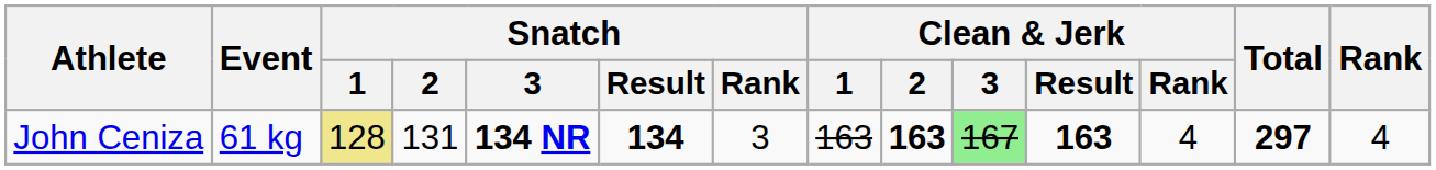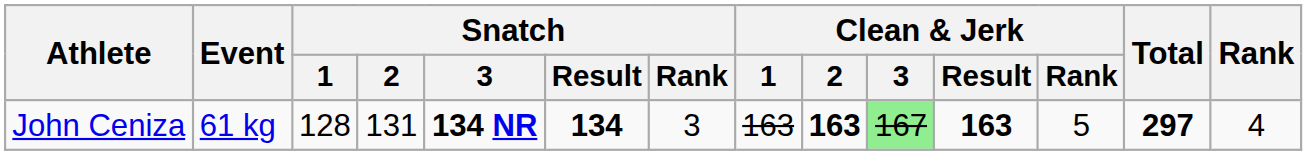John Ceniza | Snatch / 1: khaki background -> no background
John Ceniza | Clean & Jerk / Rank: 4 -> 5
